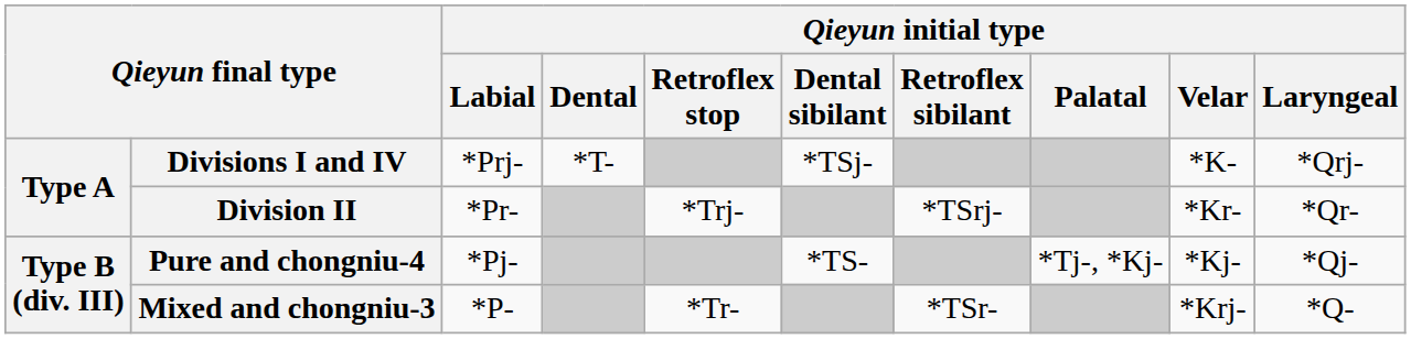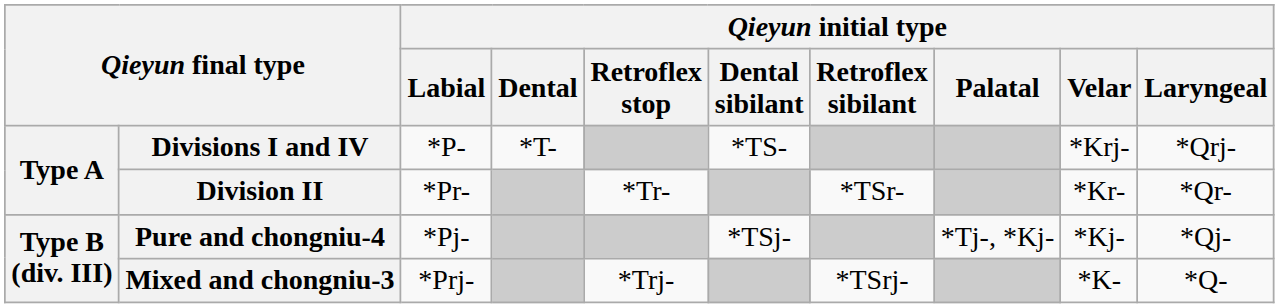Divisions I and IV | Qieyun initial type / Labial: *Prj- -> *P-
Divisions I and IV | Qieyun initial type / Dental sibilant: *TSj- -> *TS-
Divisions I and IV | Qieyun initial type / Velar: *K- -> *Krj-
Division II | Qieyun initial type / Retroflex stop: *Trj- -> *Tr-
Division II | Qieyun initial type / Retroflex sibilant: *TSrj- -> *TSr-
Pure and chongniu-4 | Qieyun initial type / Dental sibilant: *TS- -> *TSj-
Mixed and chongniu-3 | Qieyun initial type / Labial: *P- -> *Prj-
Mixed and chongniu-3 | Qieyun initial type / Retroflex stop: *Tr- -> *Trj-
Mixed and chongniu-3 | Qieyun initial type / Retroflex sibilant: *TSr- -> *TSrj-
Mixed and chongniu-3 | Qieyun initial type / Velar: *Krj- -> *K-
